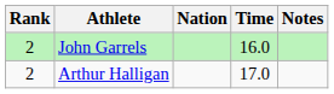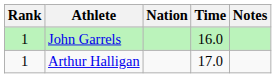John Garrels | Rank: 2 -> 1
Arthur Halligan | Rank: 2 -> 1
